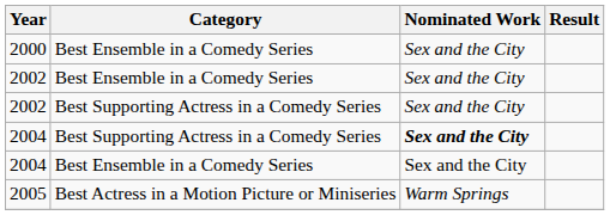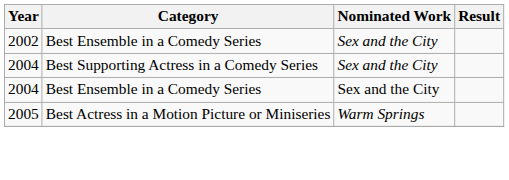- row: 2000 | Best Ensemble in a Comedy Series | Sex and the City
- row: 2002 | Best Supporting Actress in a Comedy Series | Sex and the City
2004 / Best Supporting Actress in a Comedy Series | Nominated Work: bold -> normal
